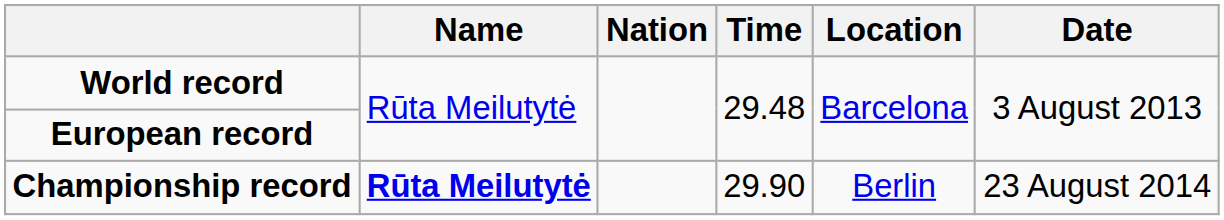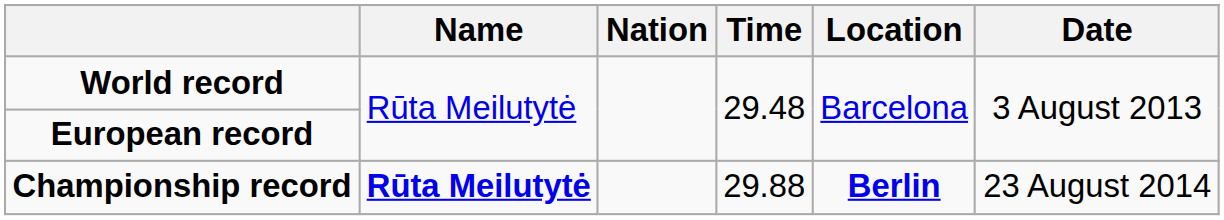Championship record | Time: 29.90 -> 29.88
Championship record | Location: normal -> bold
